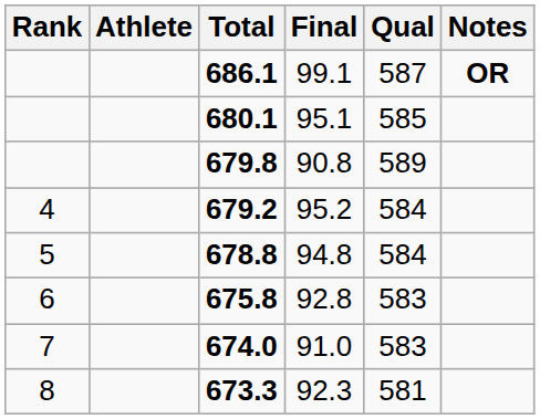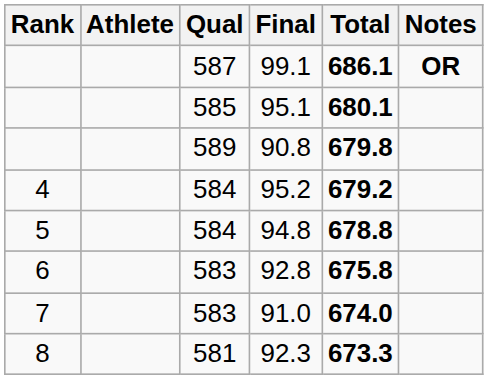columns swapped: Qual <-> Total
